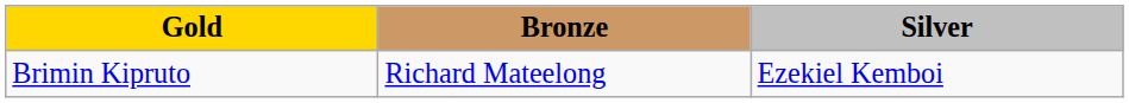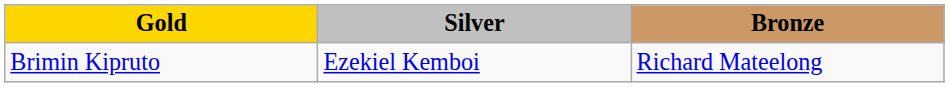columns swapped: Silver <-> Bronze
